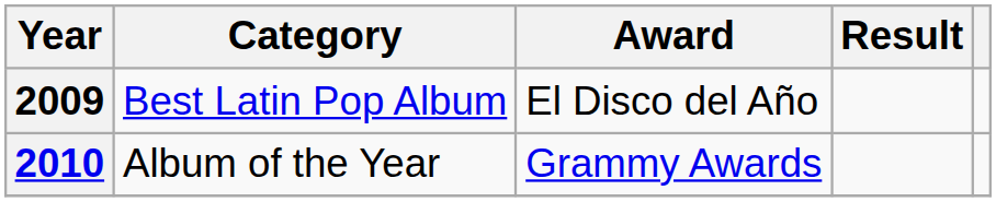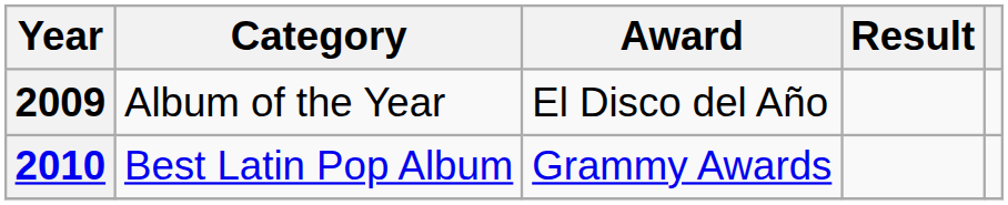2009 | Category: Best Latin Pop Album -> Album of the Year
2010 | Category: Album of the Year -> Best Latin Pop Album
